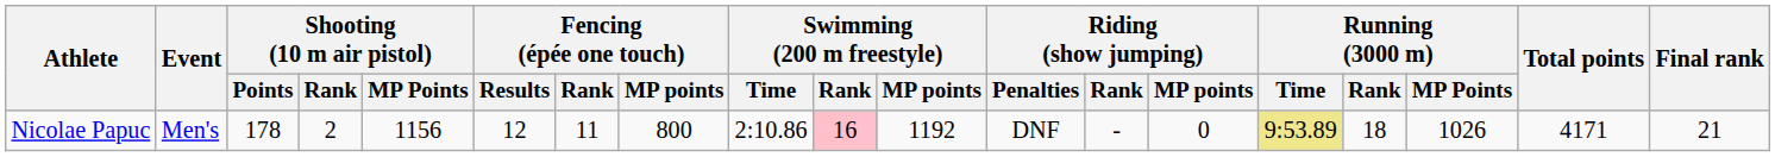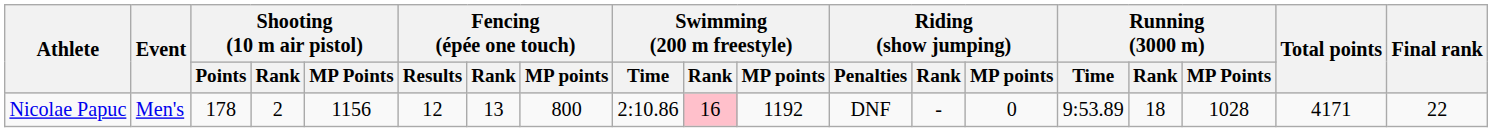Nicolae Papuc | Fencing (épée one touch) / Rank: 11 -> 13
Nicolae Papuc | Running (3000 m) / Time: khaki background -> no background
Nicolae Papuc | Running (3000 m) / MP Points: 1026 -> 1028
Nicolae Papuc | Final rank: 21 -> 22
